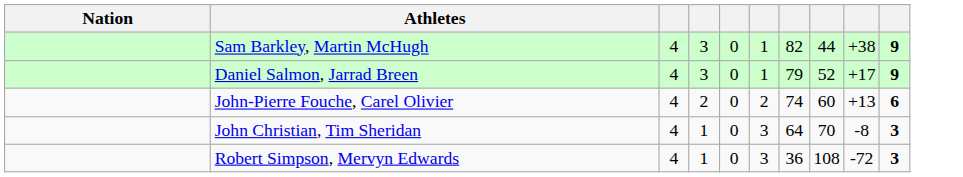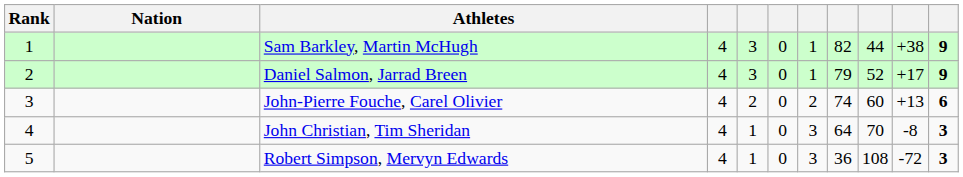+ column: Rank | 1 | 2 | 3 | 4 | 5
